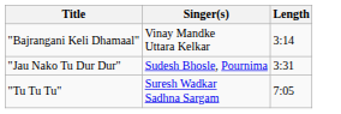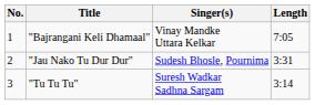+ column: No. | 1 | 2 | 3
"Bajrangani Keli Dhamaal" | Length: 3:14 -> 7:05
"Tu Tu Tu" | Length: 7:05 -> 3:14
